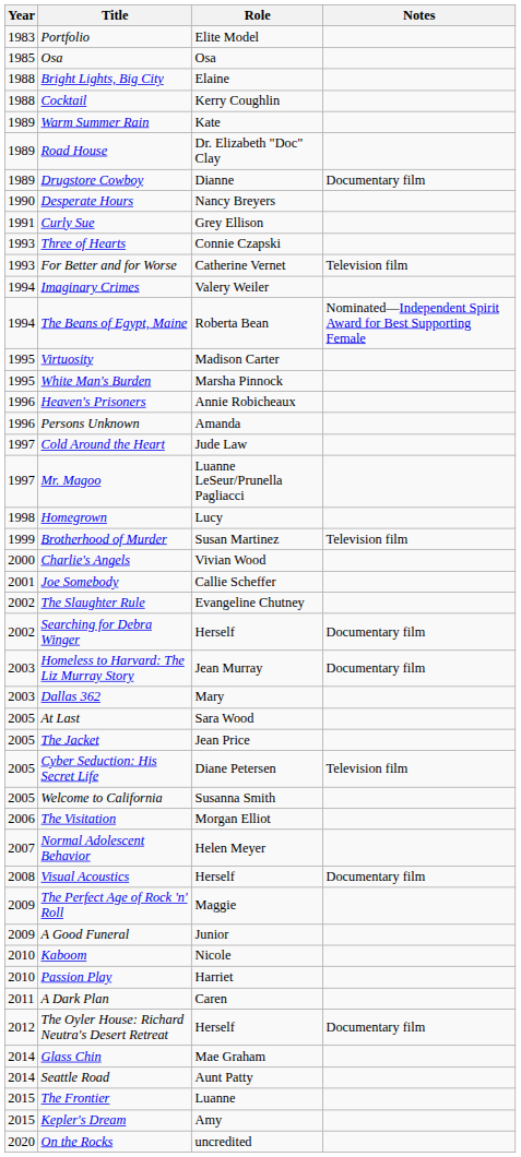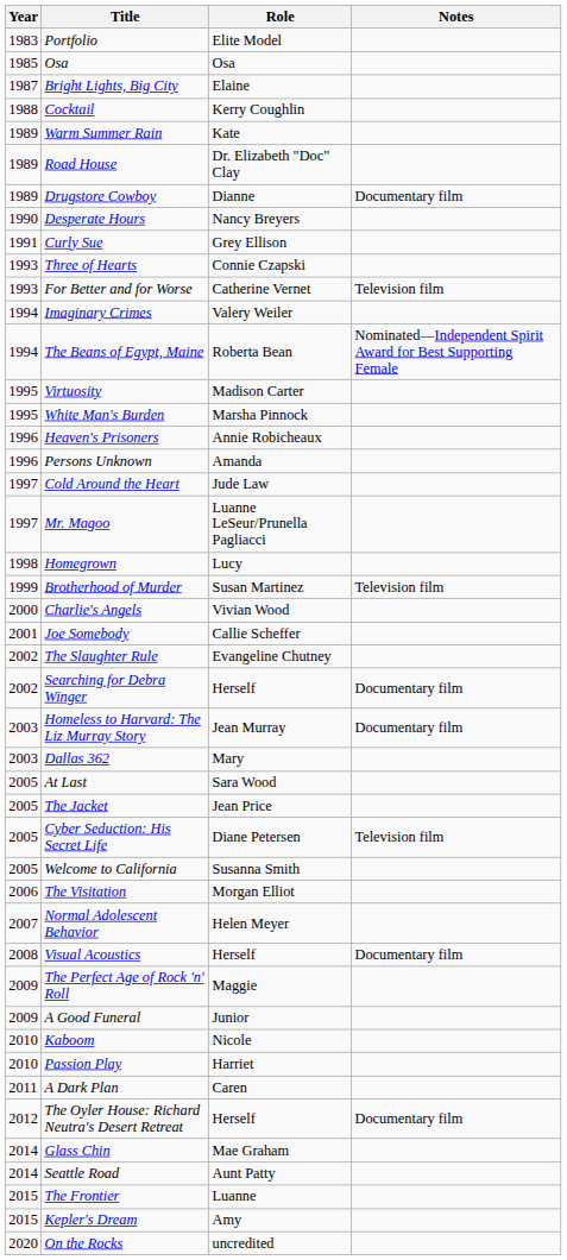Bright Lights, Big City | Year: 1988 -> 1987
